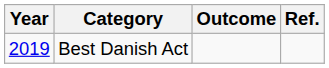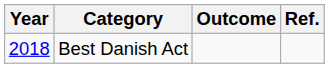Best Danish Act | Year: 2019 -> 2018
